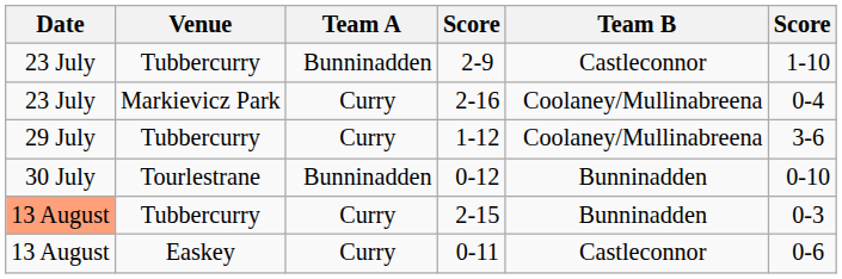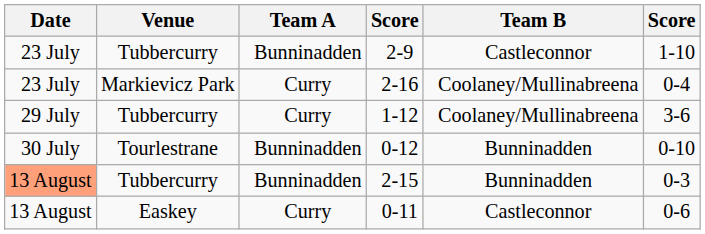2-15 | Team A: Curry -> Bunninadden
